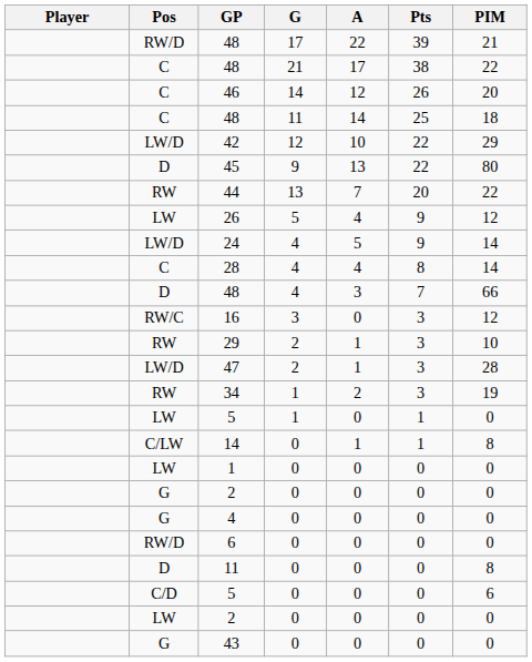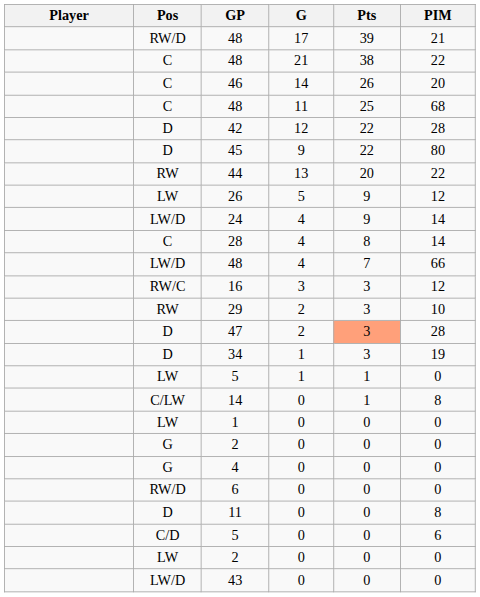- column: A | 22 | 17 | 12 | 14 | 10 | 13 | 7 | 4 | 5 | 4 | 3 | 0 | 1 | 1 | 2 | 0 | 1 | 0 | 0 | 0 | 0 | 0 | 0 | 0 | 0
48 / 11 | PIM: 18 -> 68
42 | Pos: LW/D -> D
42 | PIM: 29 -> 28
48 / 4 | Pos: D -> LW/D
47 | Pos: LW/D -> D
47 | Pts: no background -> lightsalmon background
34 | Pos: RW -> D
43 | Pos: G -> LW/D
